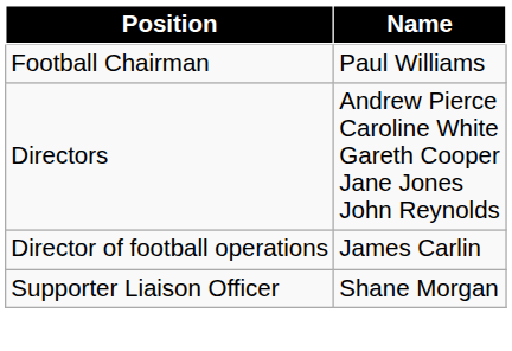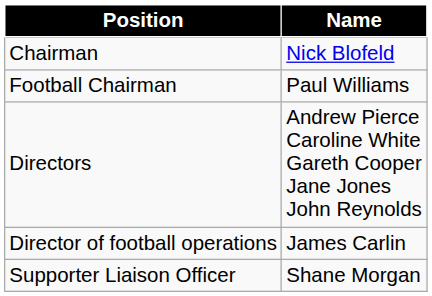+ row: Chairman | Nick Blofeld
